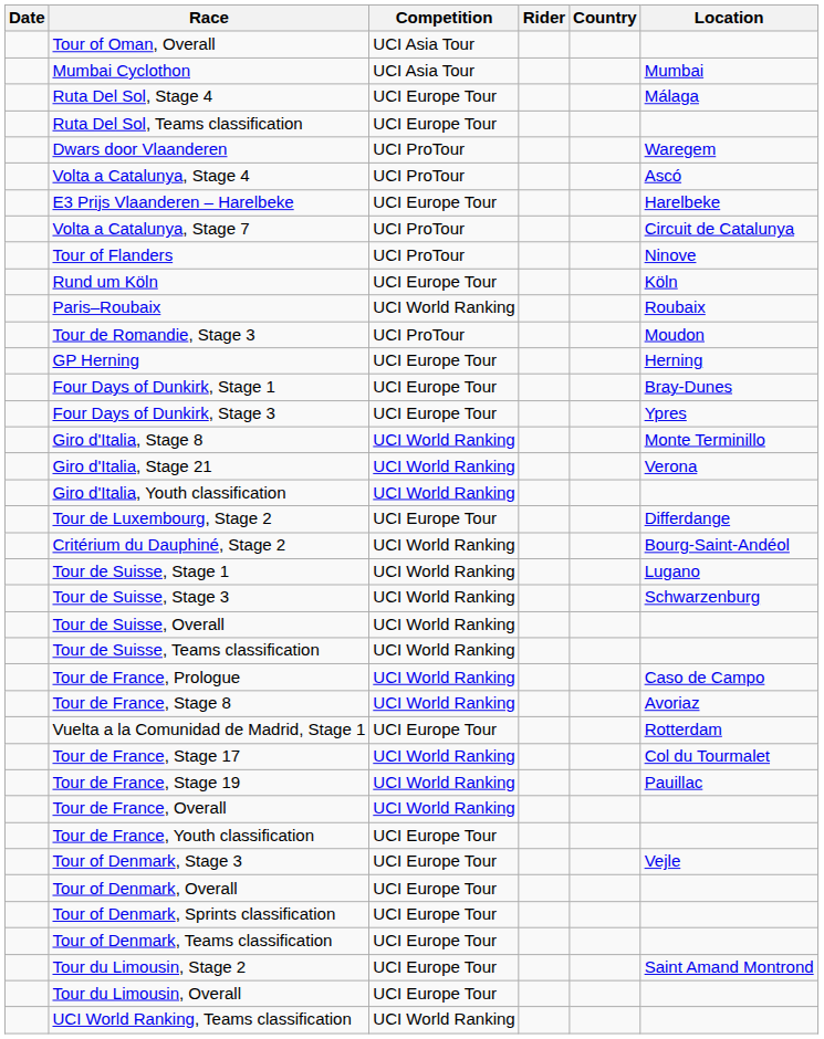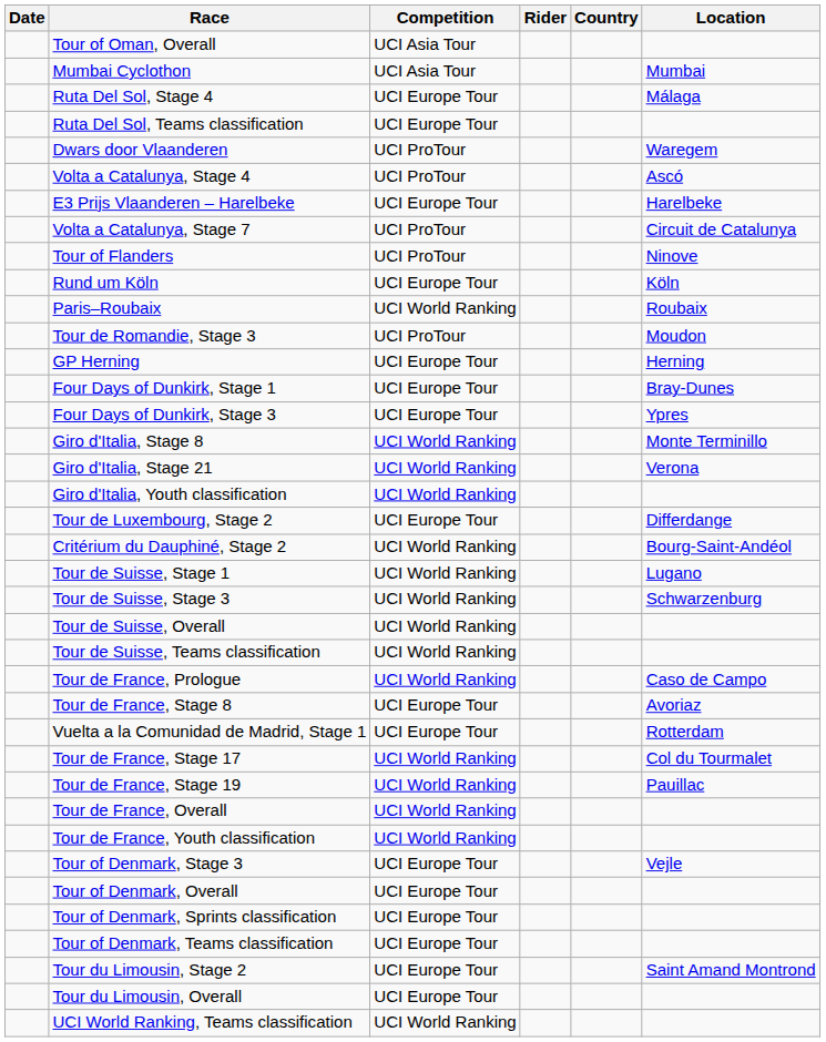Tour de France, Stage 8 | Competition: UCI World Ranking -> UCI Europe Tour
Tour de France, Youth classification | Competition: UCI Europe Tour -> UCI World Ranking
